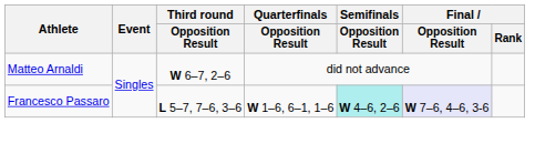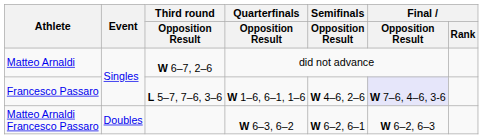Francesco Passaro | Semifinals / Opposition Result: paleturquoise background -> no background
+ row: Matteo Arnaldi Francesco Passaro | Doubles | W 6–3, 6–2 | W 6–2, 6–1 | W 6–2, 6–3
